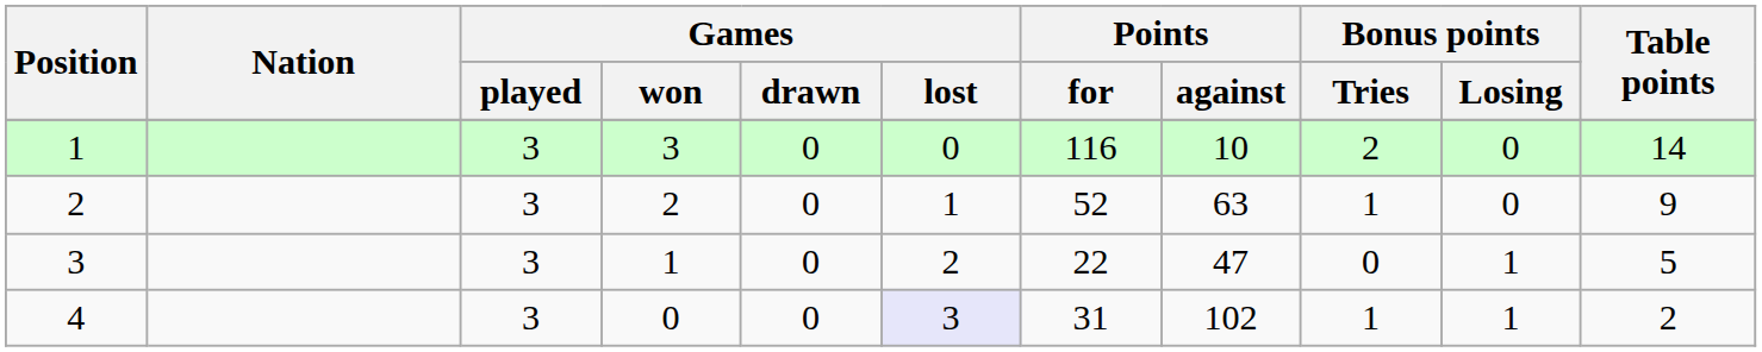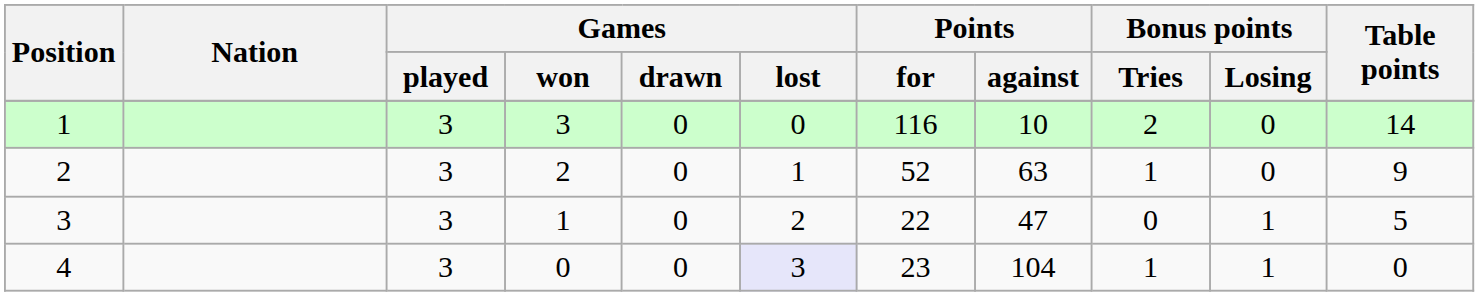4 | Points / for: 31 -> 23
4 | Points / against: 102 -> 104
4 | Table points: 2 -> 0
